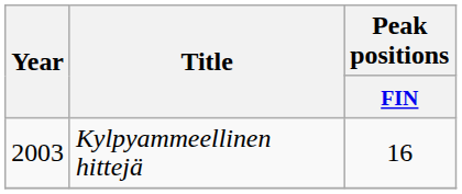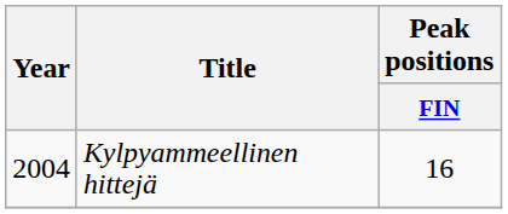Kylpyammeellinen hittejä | Year: 2003 -> 2004
